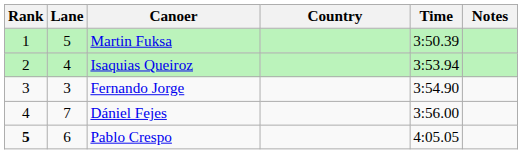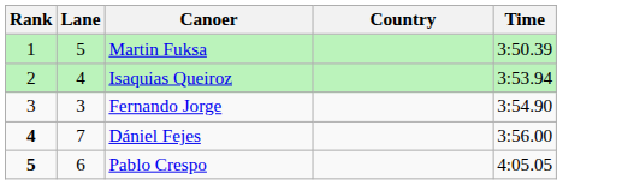- column: Notes
Dániel Fejes | Rank: normal -> bold
